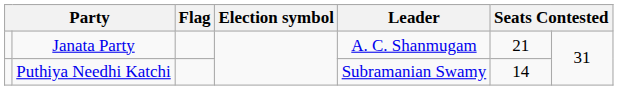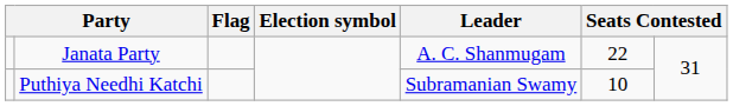Janata Party | column 6: 21 -> 22
Puthiya Needhi Katchi | column 6: 14 -> 10
